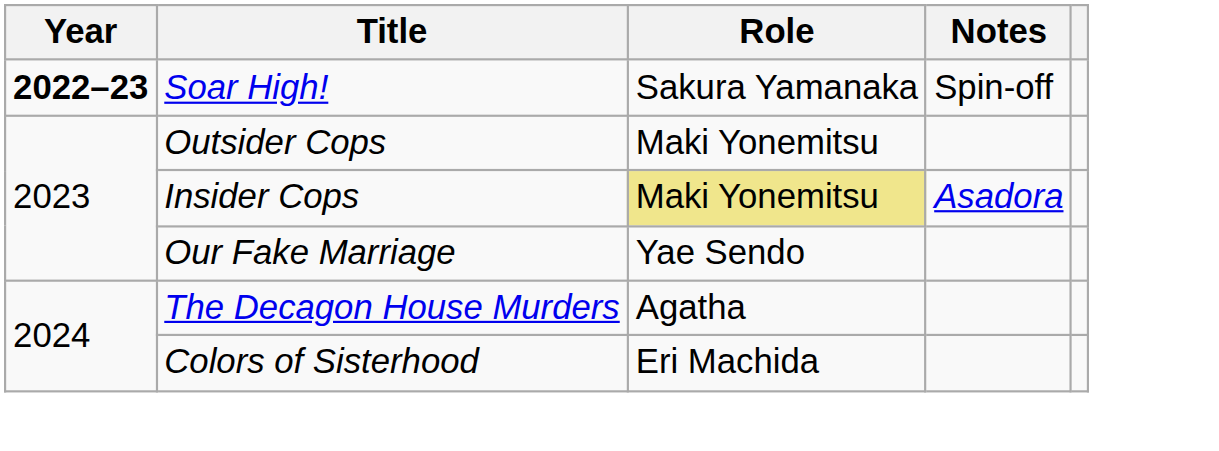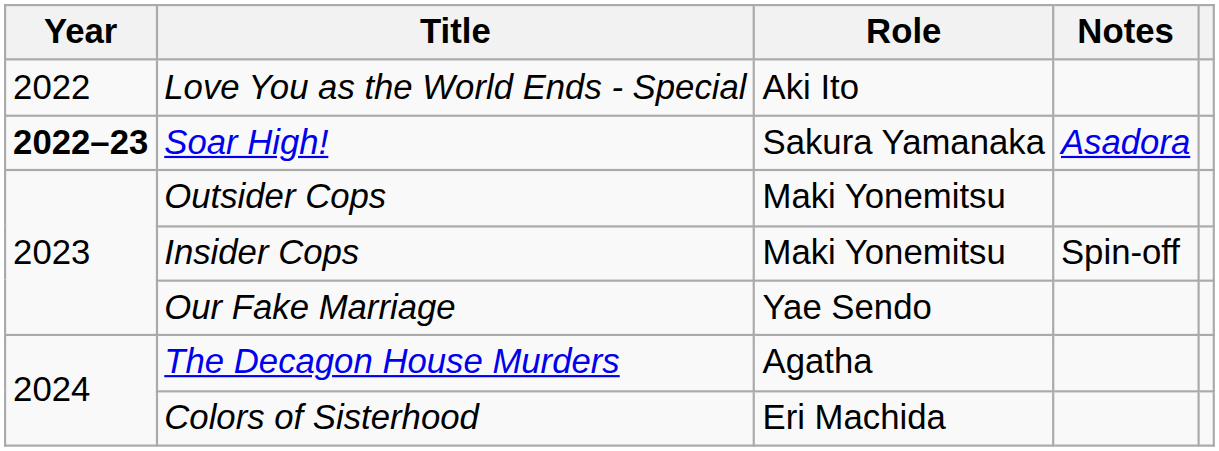+ row: 2022 | Love You as the World Ends - Special | Aki Ito
Soar High! | Notes: Spin-off -> Asadora
Insider Cops | Role: khaki background -> no background
Insider Cops | Notes: Asadora -> Spin-off
